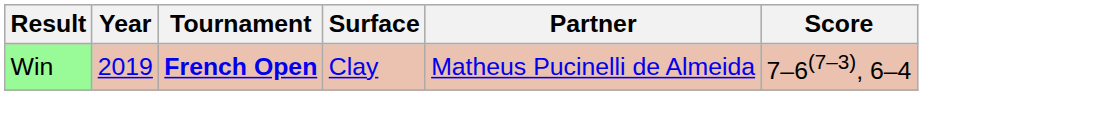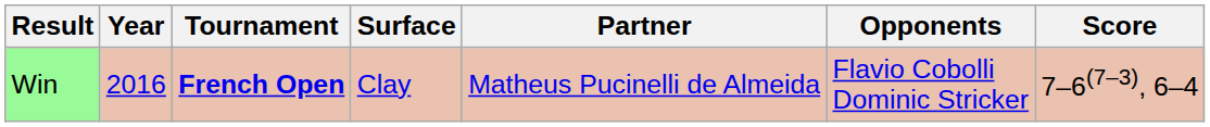+ column: Opponents | Flavio Cobolli Dominic Stricker
Win | Year: 2019 -> 2016
